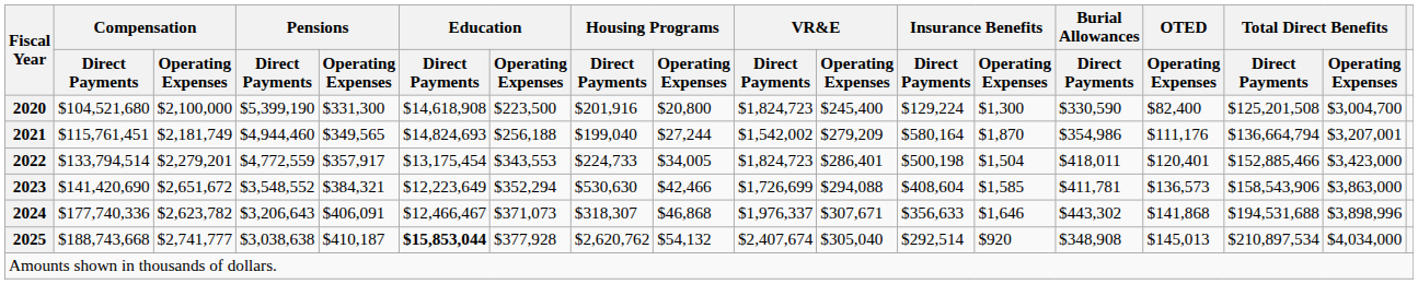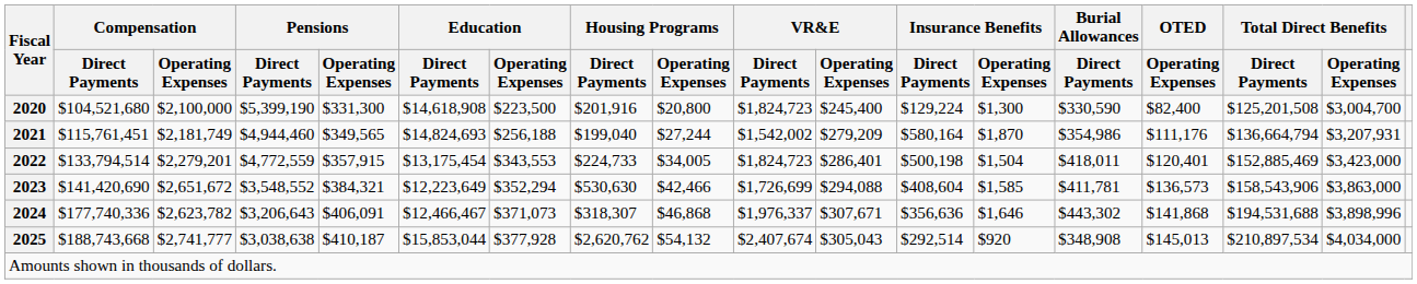2021 | column 17: $3,207,001 -> $3,207,931
2022 | column 5: $357,917 -> $357,915
2022 | column 16: $152,885,466 -> $152,885,469
2024 | column 12: $356,633 -> $356,636
2025 | column 6: bold -> normal
2025 | column 11: $305,040 -> $305,043
